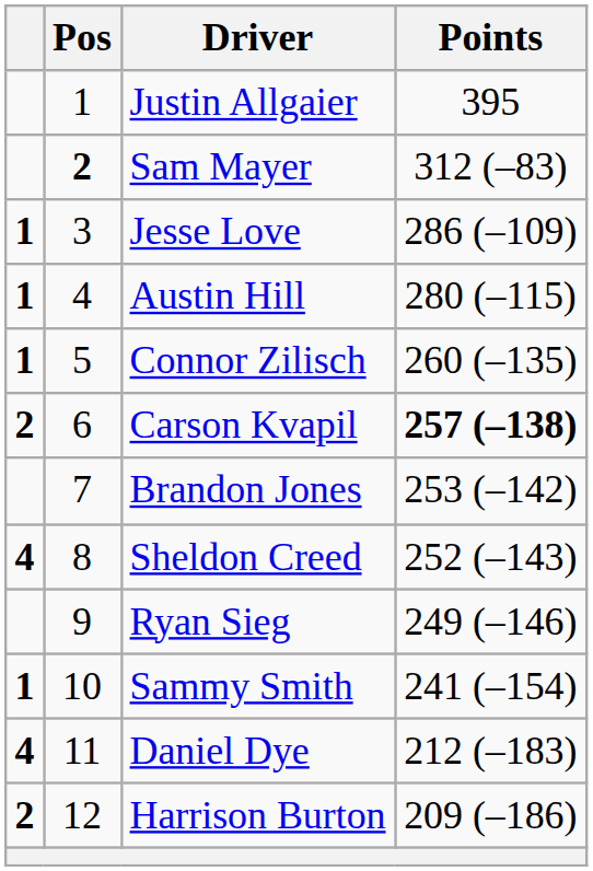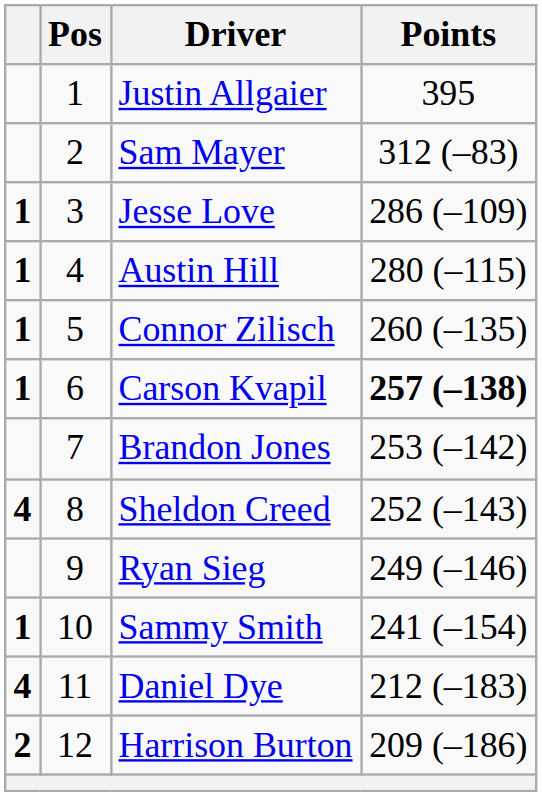Sam Mayer | Pos: bold -> normal
Carson Kvapil | column 1: 2 -> 1
